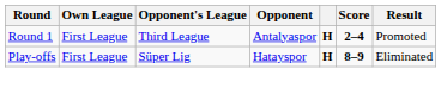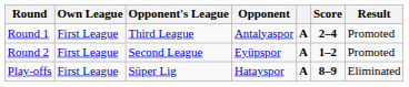Round 1 | column 5: H -> A
+ row: Round 2 | First League | Second League | Eyüpspor | A | 1–2 | Promoted
Play-offs | column 5: H -> A
